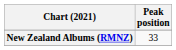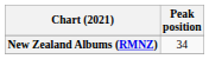New Zealand Albums (RMNZ) | Peak position: 33 -> 34
